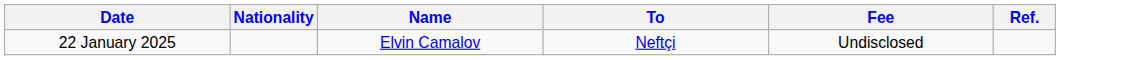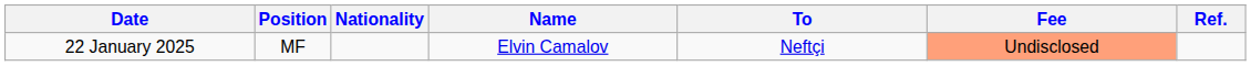+ column: Position | MF
22 January 2025 | Fee: no background -> lightsalmon background
